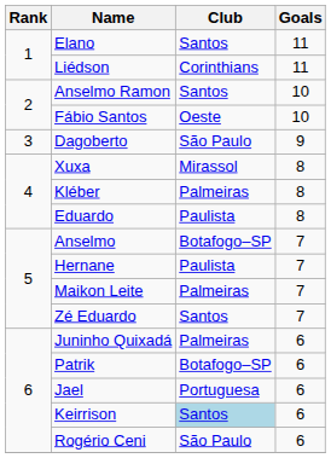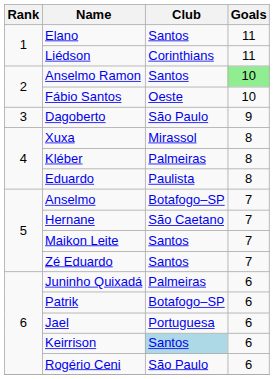Anselmo Ramon | Goals: no background -> lightgreen background
Hernane | Club: Paulista -> São Caetano
Maikon Leite | Club: Palmeiras -> Santos
